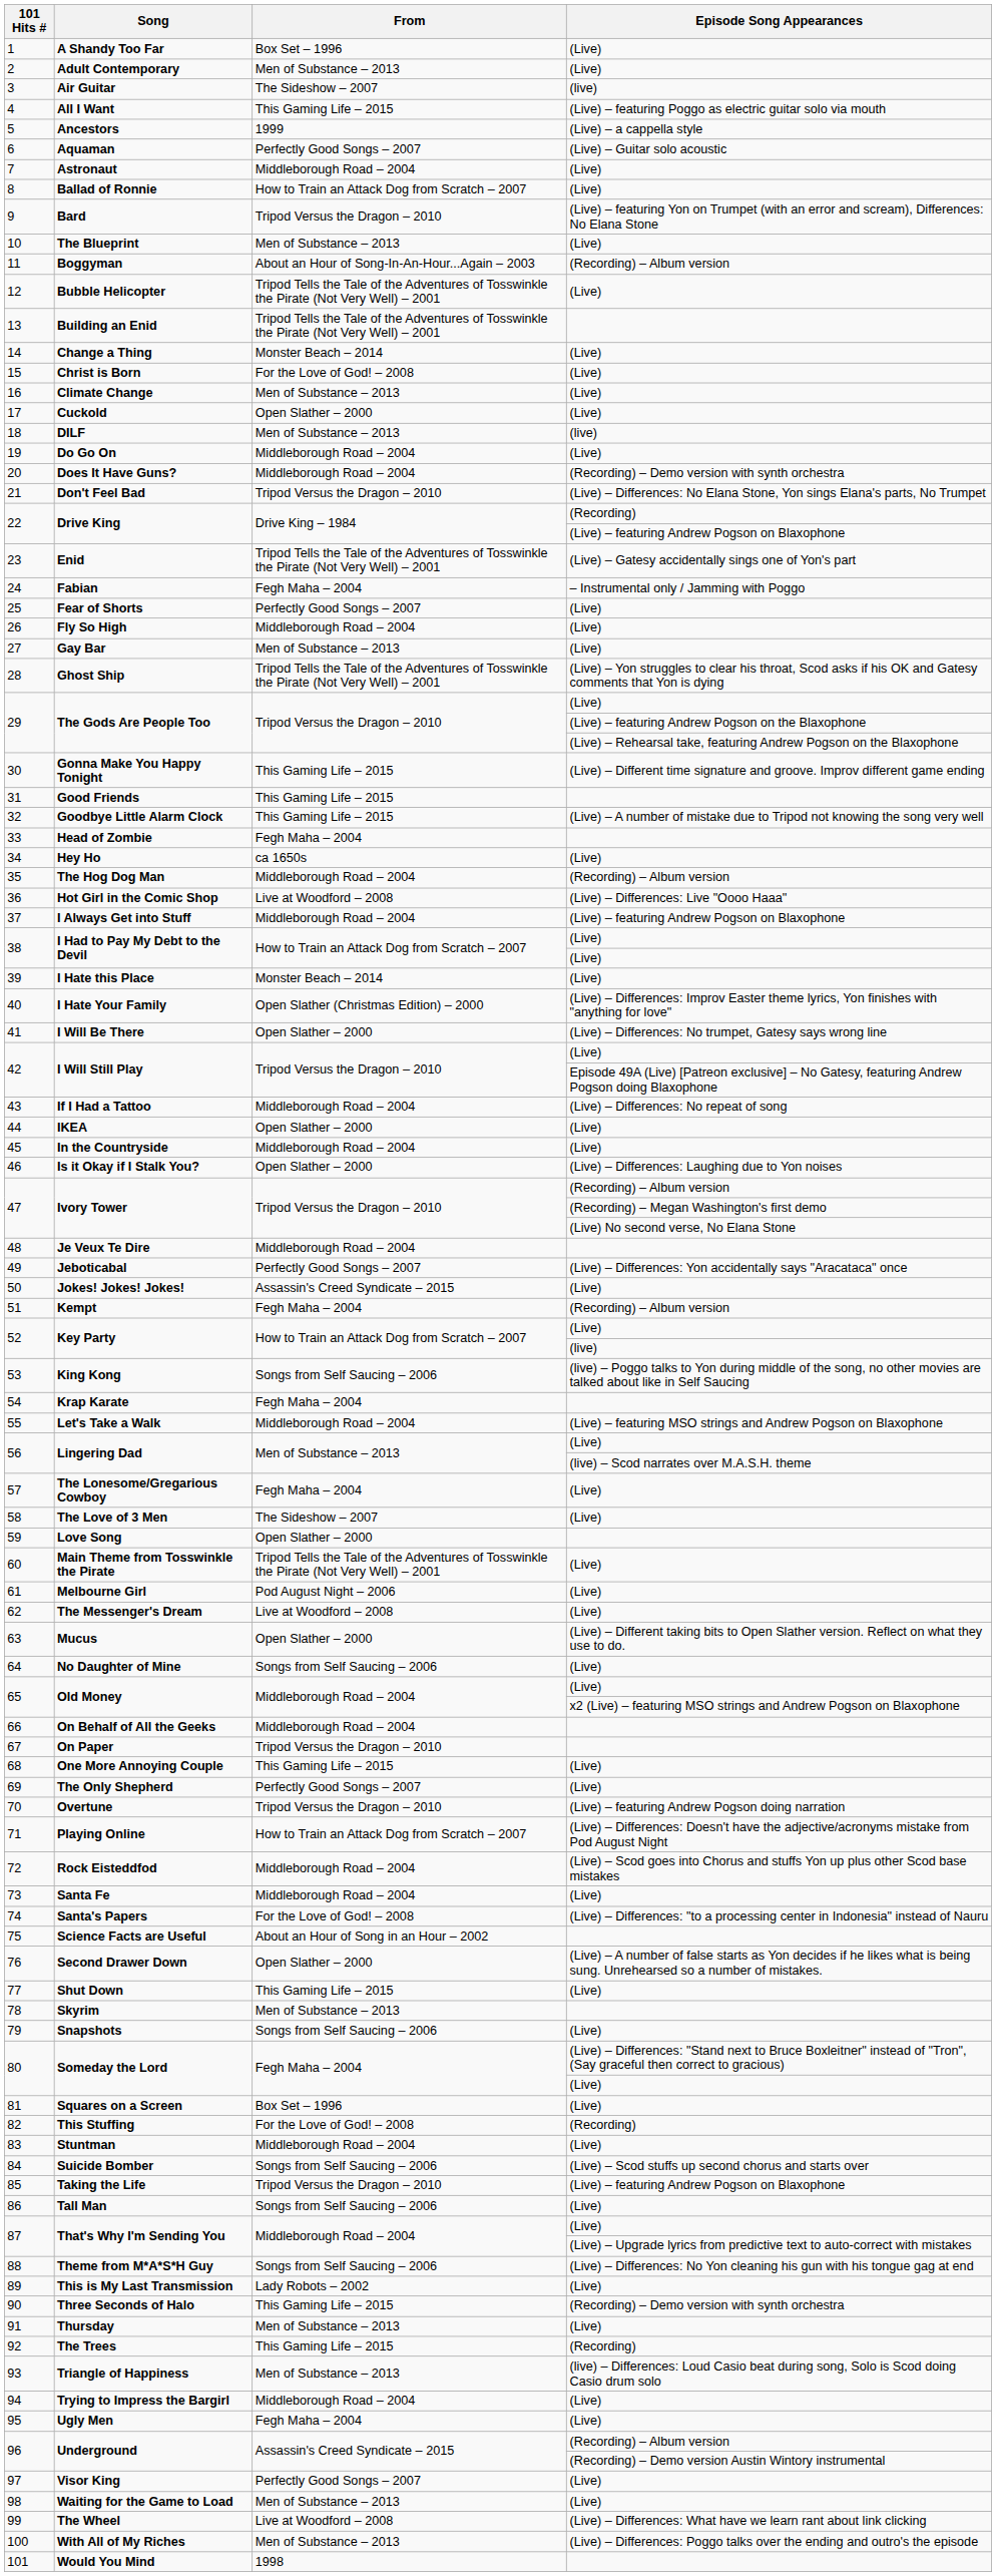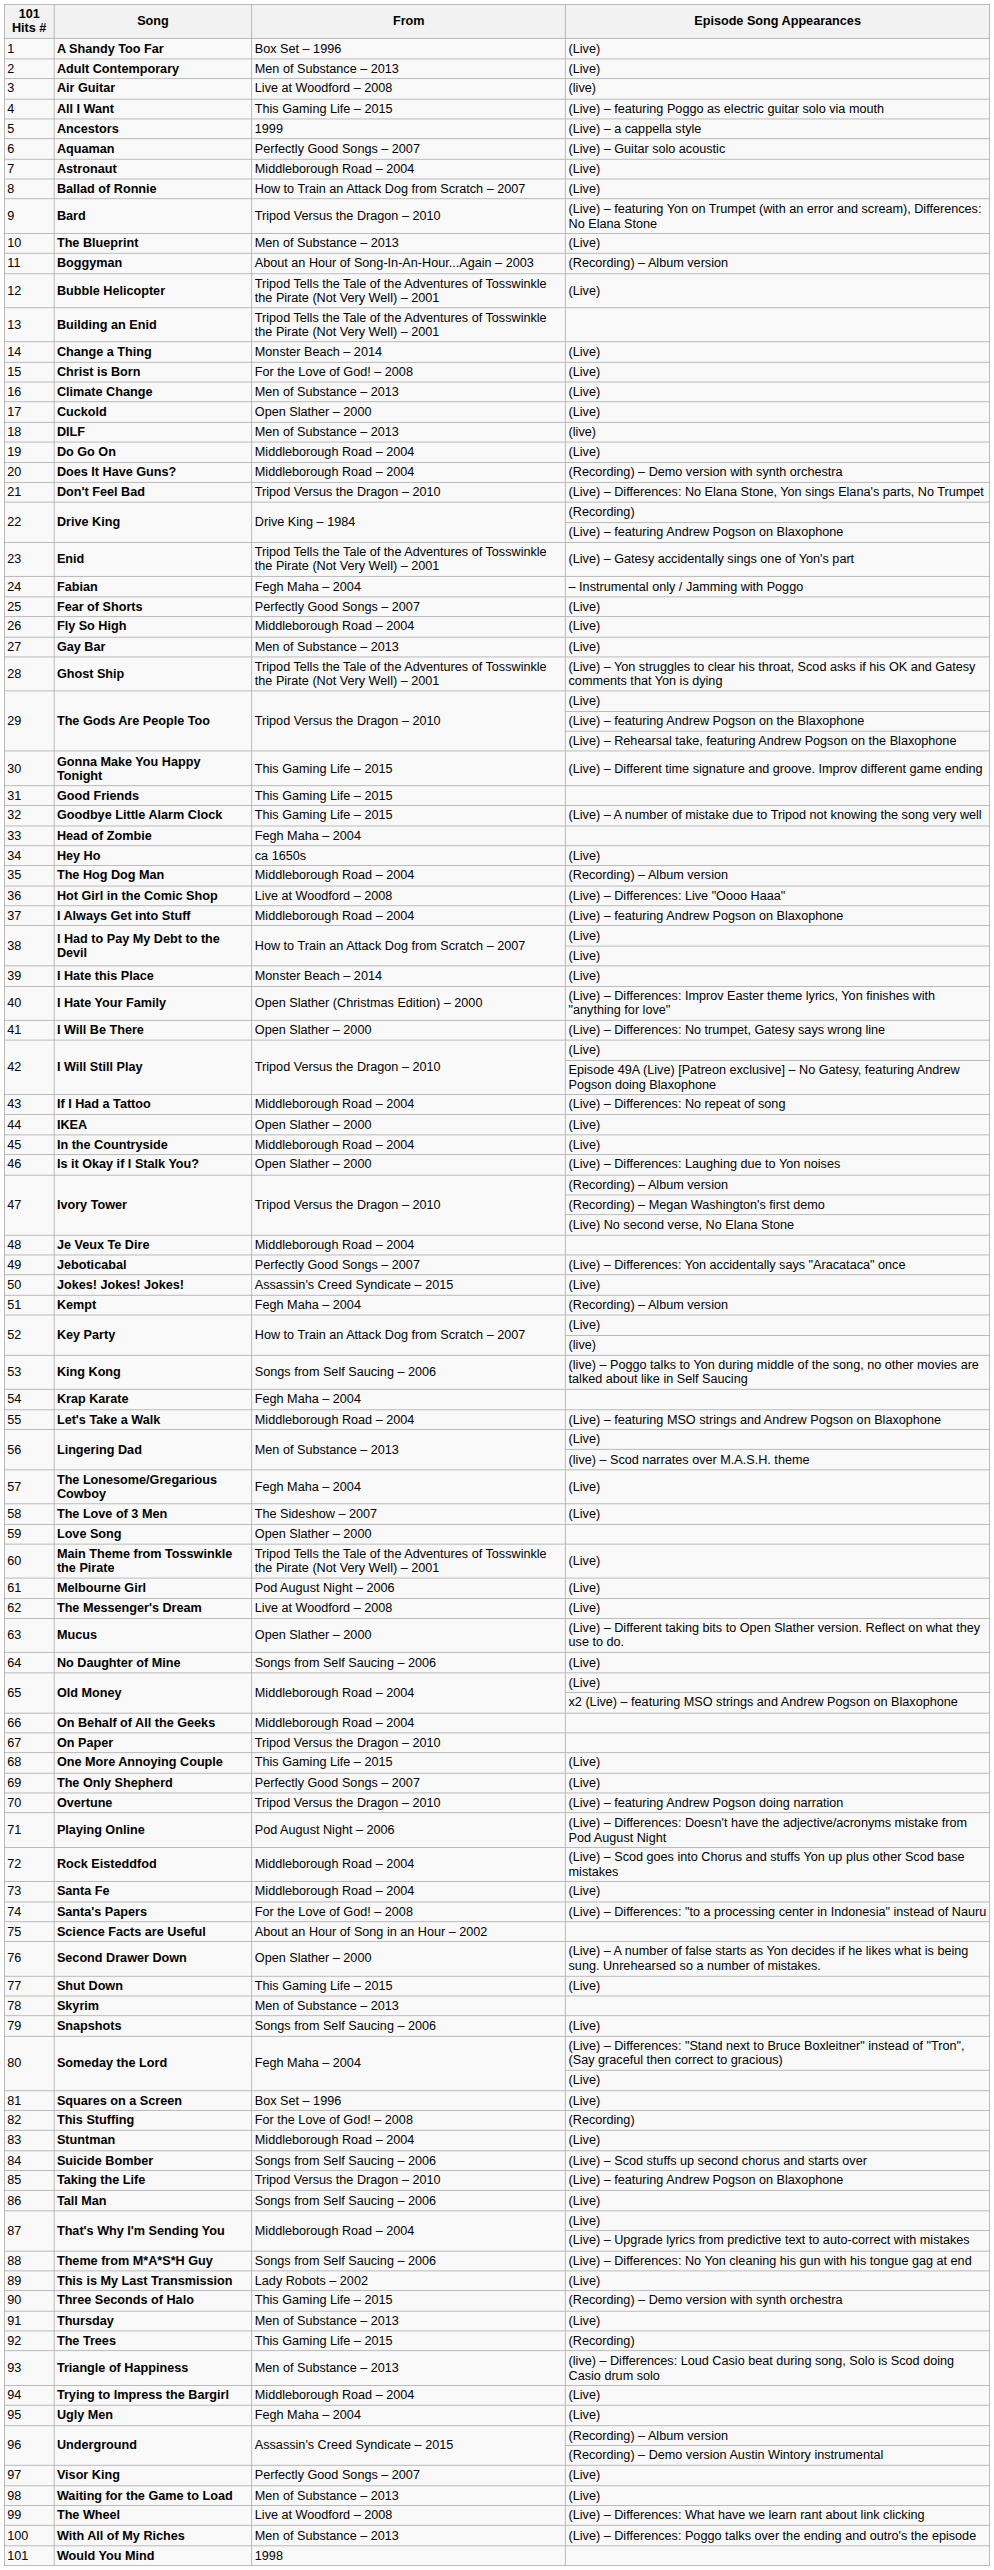3 | From: The Sideshow – 2007 -> Live at Woodford – 2008
71 | From: How to Train an Attack Dog from Scratch – 2007 -> Pod August Night – 2006
